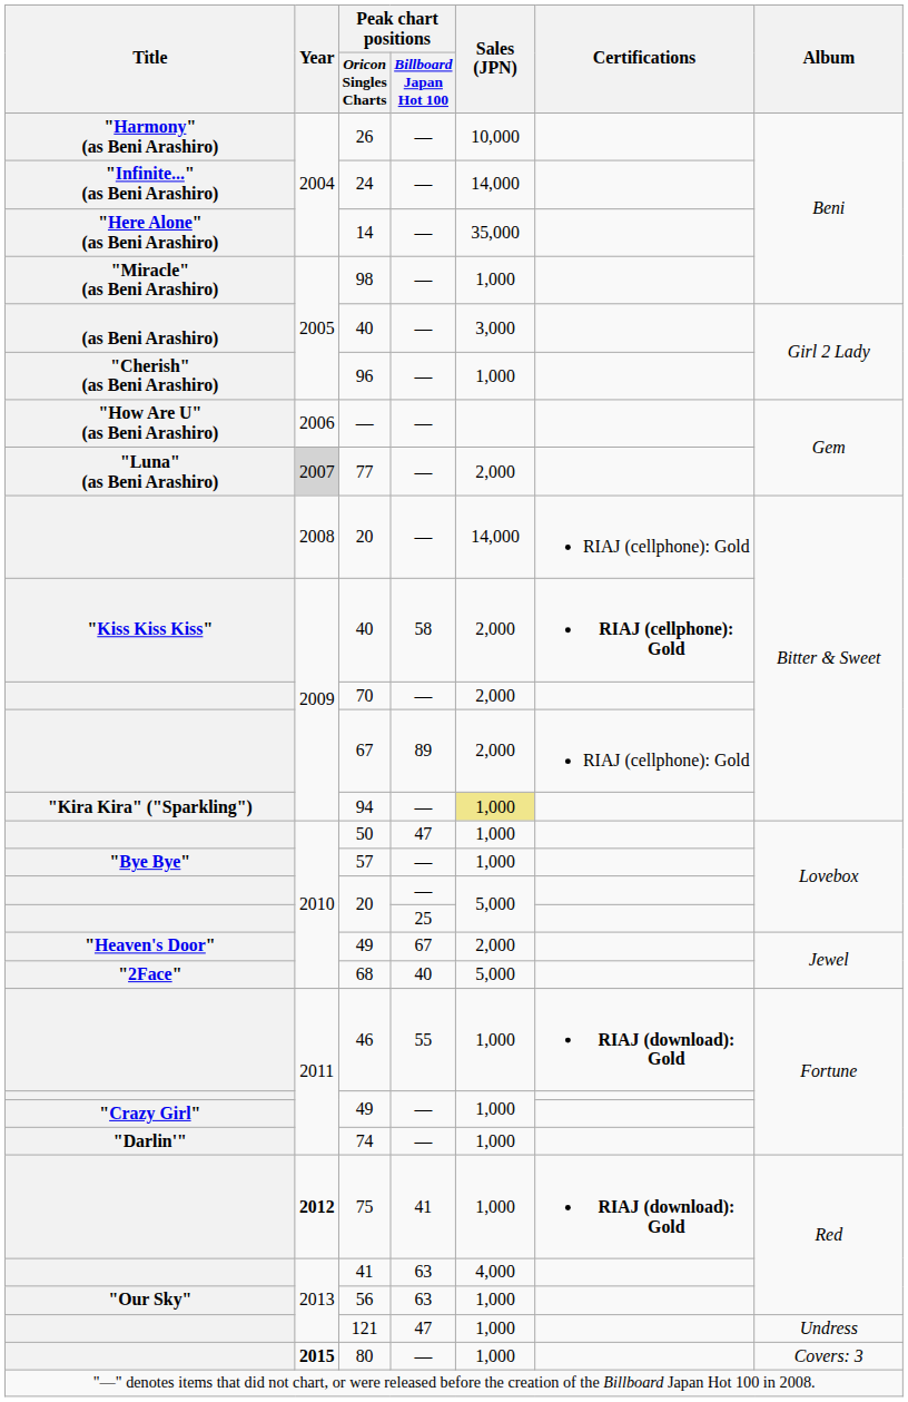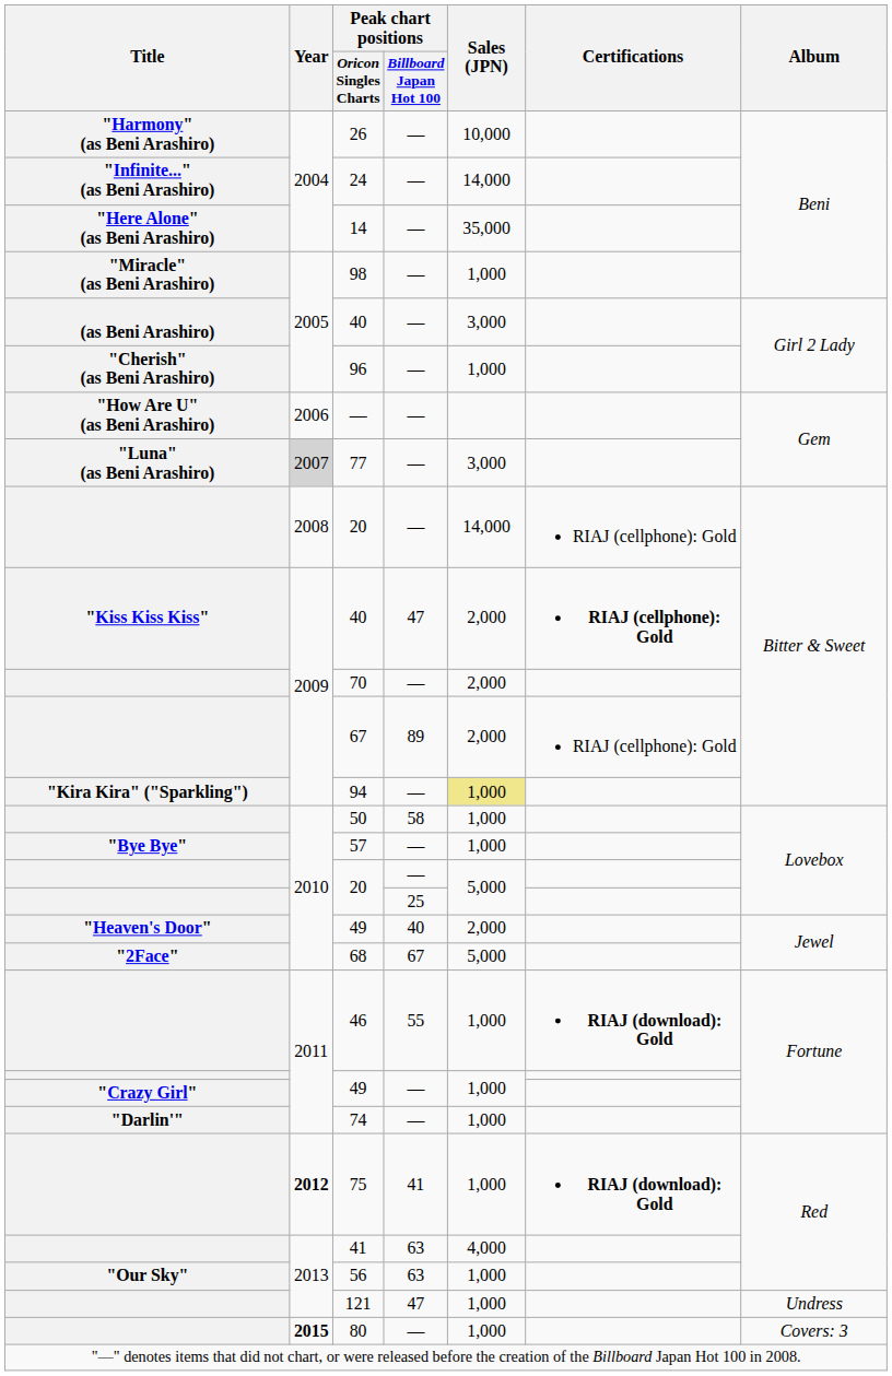77 | Sales (JPN): 2,000 -> 3,000
"Kiss Kiss Kiss" / 40 | Peak chart positions / Billboard Japan Hot 100: 58 -> 47
50 | Peak chart positions / Billboard Japan Hot 100: 47 -> 58
"Heaven's Door" / 49 | Peak chart positions / Billboard Japan Hot 100: 67 -> 40
68 | Peak chart positions / Billboard Japan Hot 100: 40 -> 67
